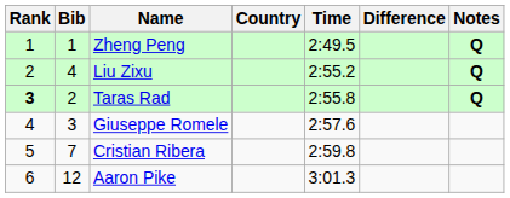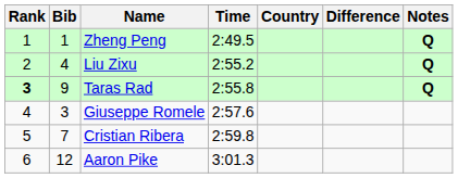columns swapped: Country <-> Time
Taras Rad | Bib: 2 -> 9
